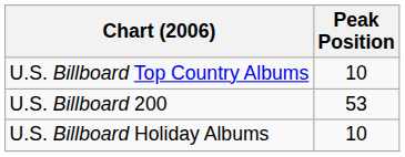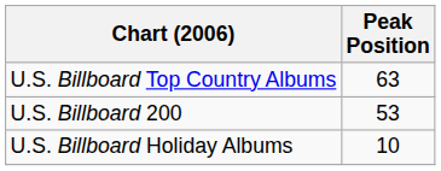U.S. Billboard Top Country Albums | Peak Position: 10 -> 63
